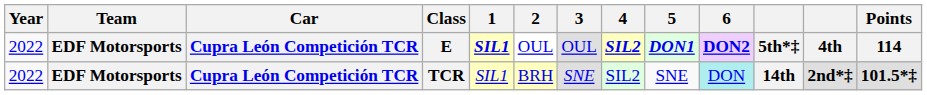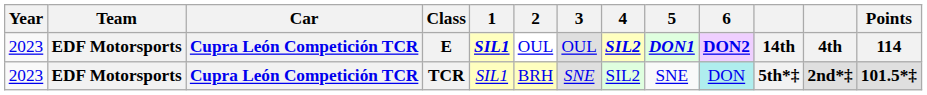E | Year: 2022 -> 2023
E | column 11: 5th*‡ -> 14th
TCR | Year: 2022 -> 2023
TCR | column 11: 14th -> 5th*‡
